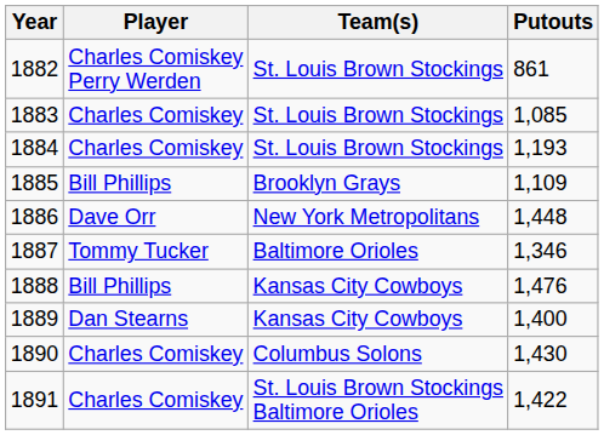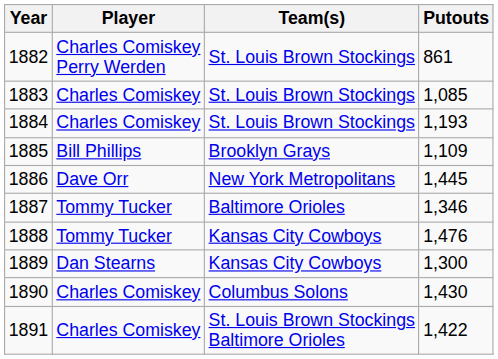1886 | Putouts: 1,448 -> 1,445
1888 | Player: Bill Phillips -> Tommy Tucker
1889 | Putouts: 1,400 -> 1,300
